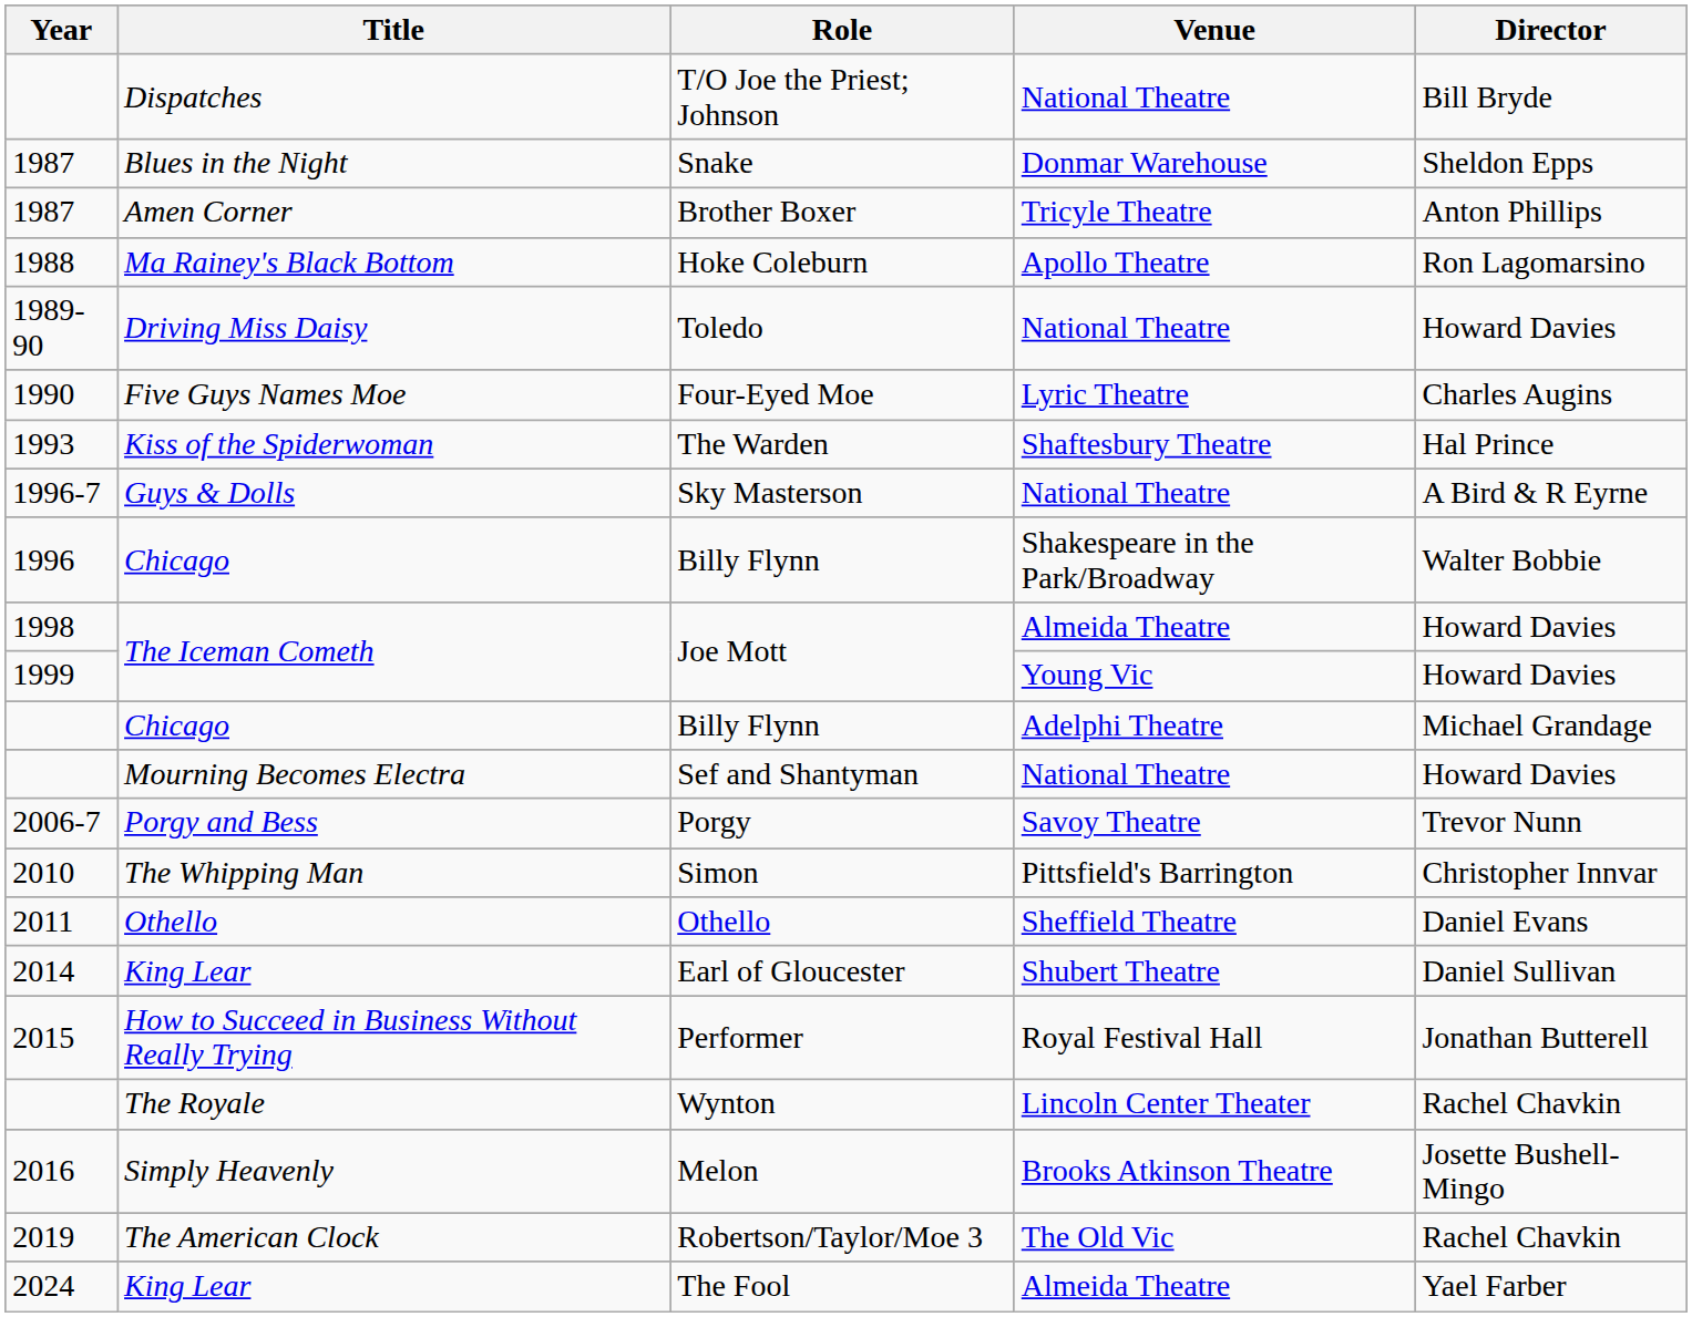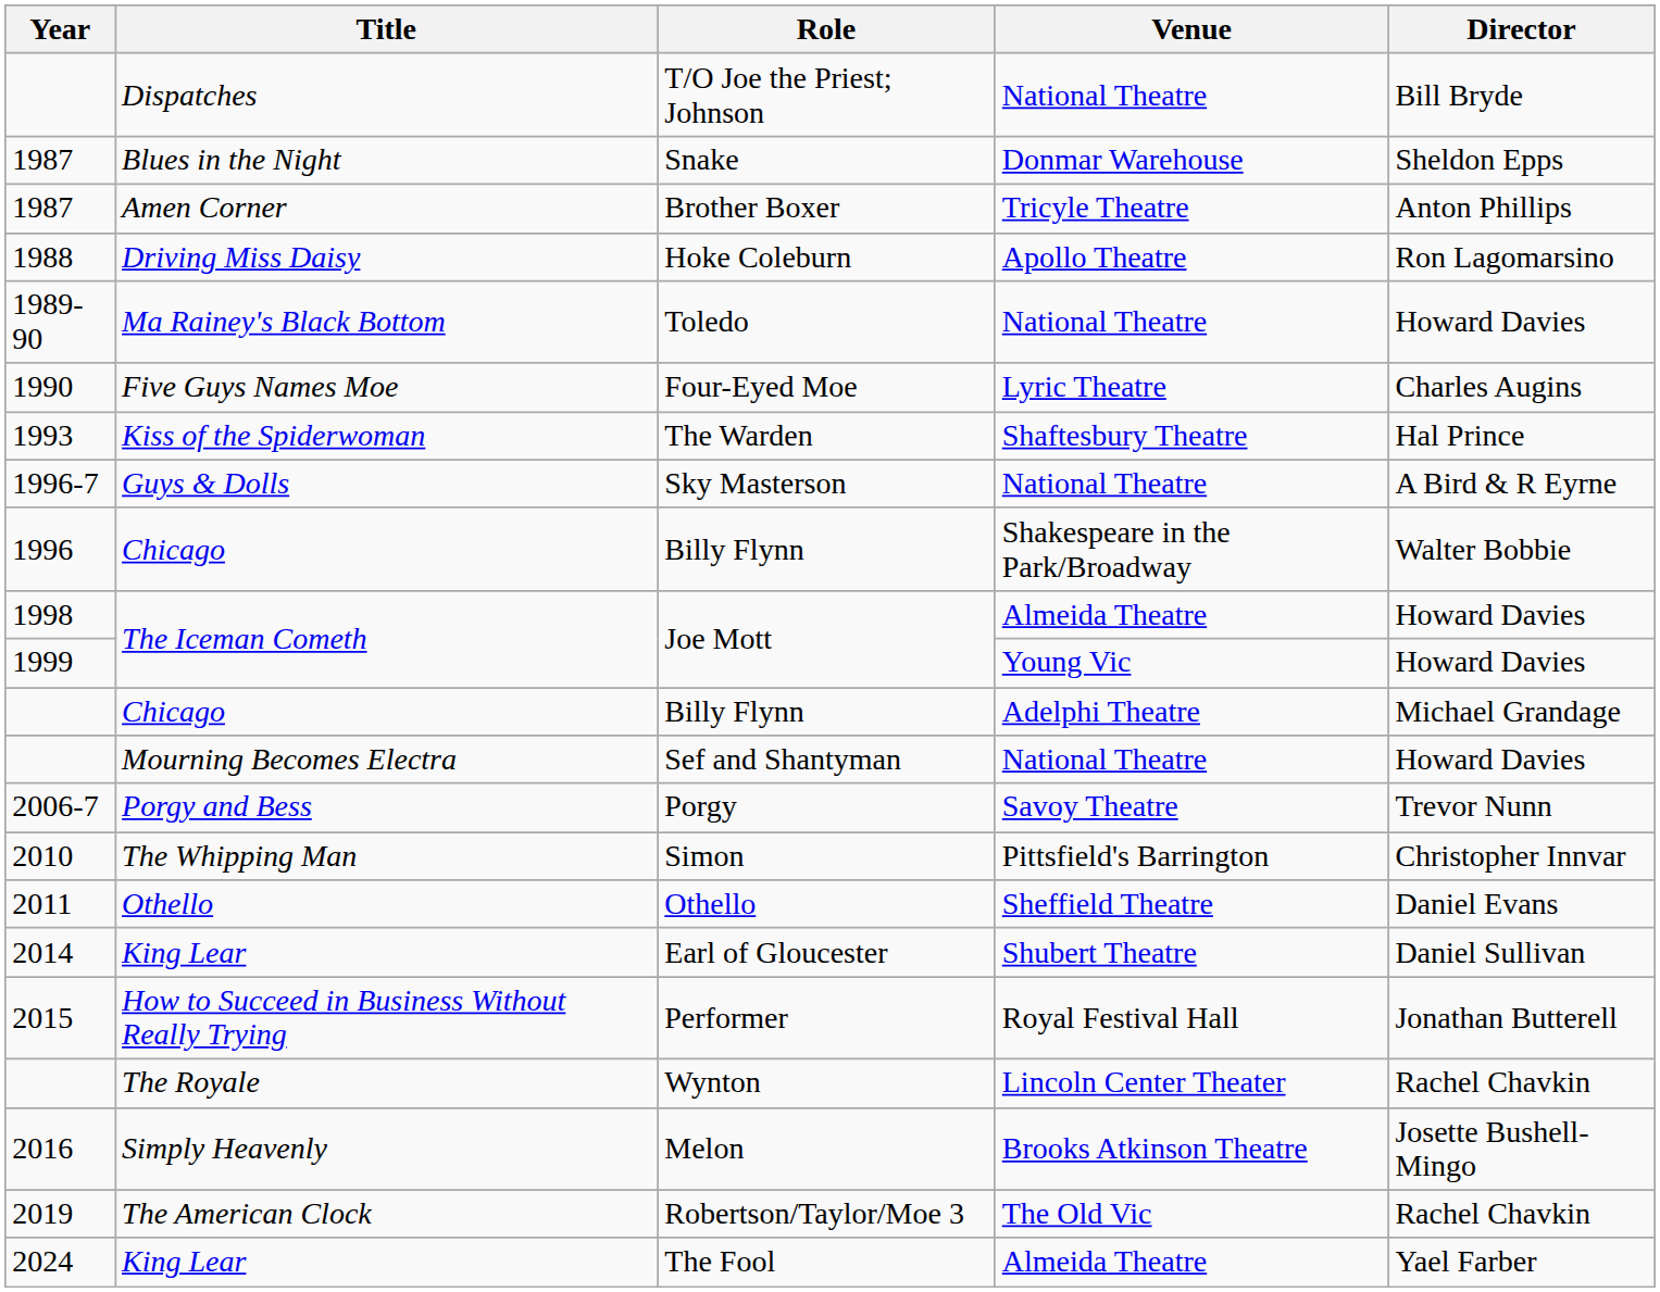Hoke Coleburn | Title: Ma Rainey's Black Bottom -> Driving Miss Daisy
Toledo | Title: Driving Miss Daisy -> Ma Rainey's Black Bottom
